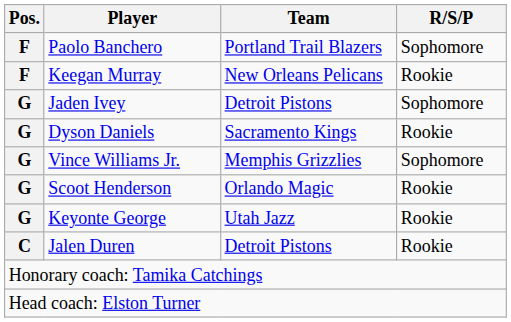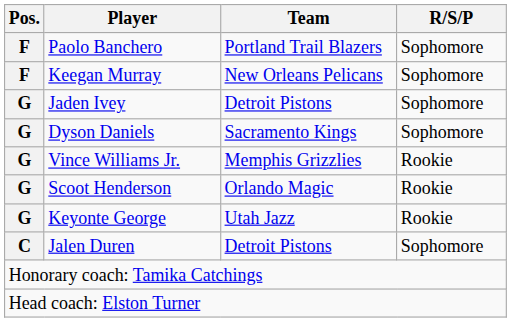Keegan Murray | R/S/P: Rookie -> Sophomore
Dyson Daniels | R/S/P: Rookie -> Sophomore
Vince Williams Jr. | R/S/P: Sophomore -> Rookie
Jalen Duren | R/S/P: Rookie -> Sophomore
